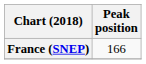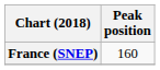France (SNEP) | Peak position: 166 -> 160
